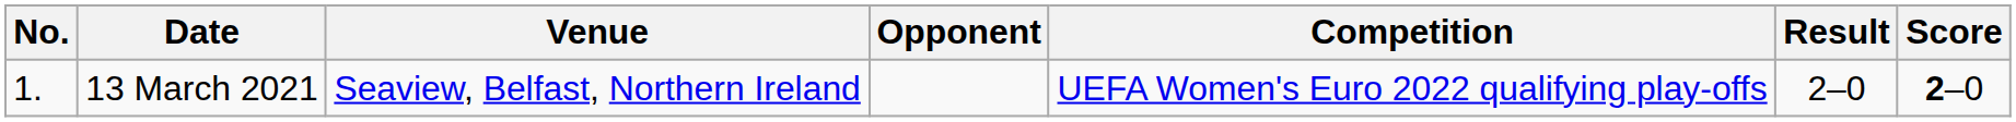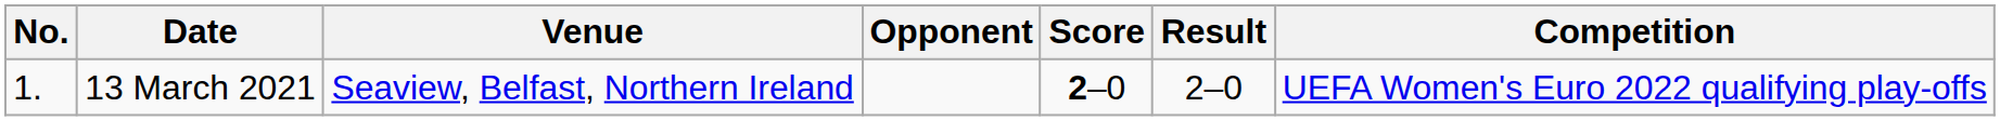columns swapped: Score <-> Competition
